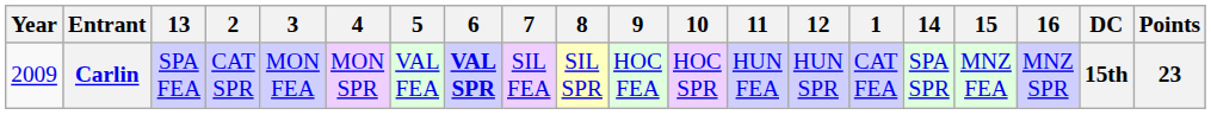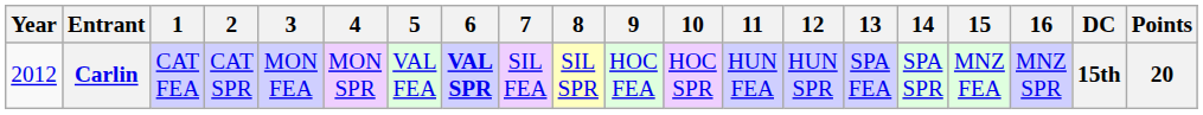columns swapped: 1 <-> 13
Carlin | Year: 2009 -> 2012
Carlin | Points: 23 -> 20
